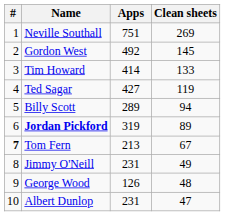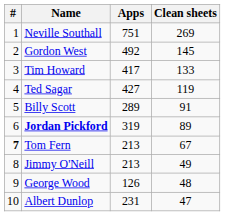Tim Howard | Apps: 414 -> 417
Billy Scott | Clean sheets: 94 -> 91
Jimmy O'Neill | Apps: 231 -> 213
